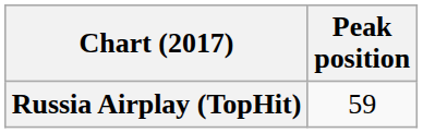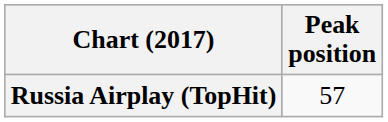Russia Airplay (TopHit) | Peak position: 59 -> 57
